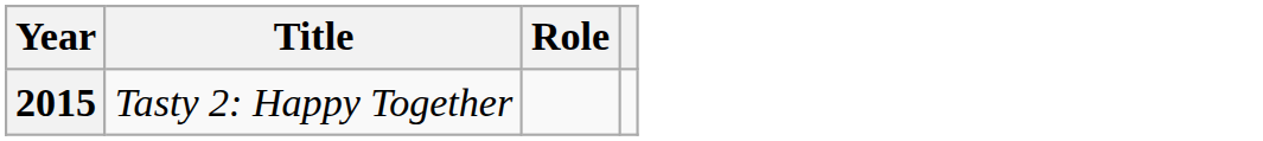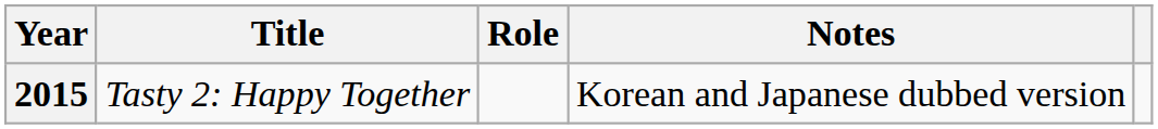+ column: Notes | Korean and Japanese dubbed version
